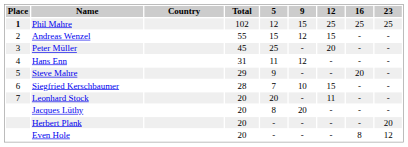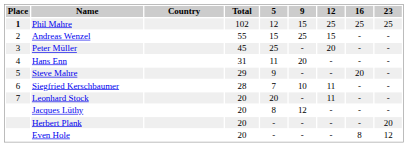Andreas Wenzel | 9: 12 -> 25
Hans Enn | 9: 12 -> 20
Siegfried Kerschbaumer | 12: 15 -> 11
Jacques Lüthy | 9: 20 -> 12
